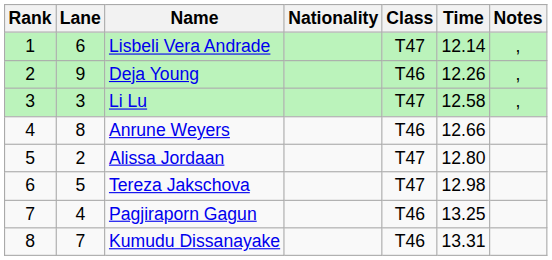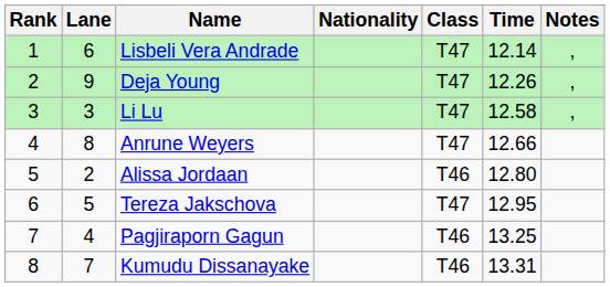Deja Young | Class: T46 -> T47
Anrune Weyers | Class: T46 -> T47
Alissa Jordaan | Class: T47 -> T46
Tereza Jakschova | Time: 12.98 -> 12.95
